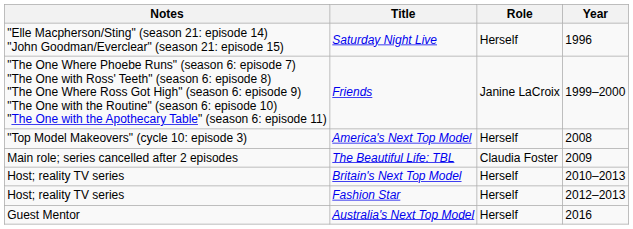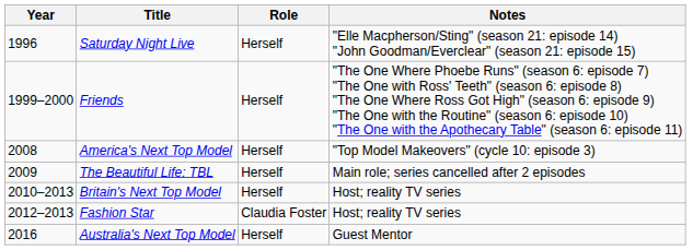columns swapped: Year <-> Notes
Friends | Role: Janine LaCroix -> Herself
The Beautiful Life: TBL | Role: Claudia Foster -> Herself
Fashion Star | Role: Herself -> Claudia Foster
